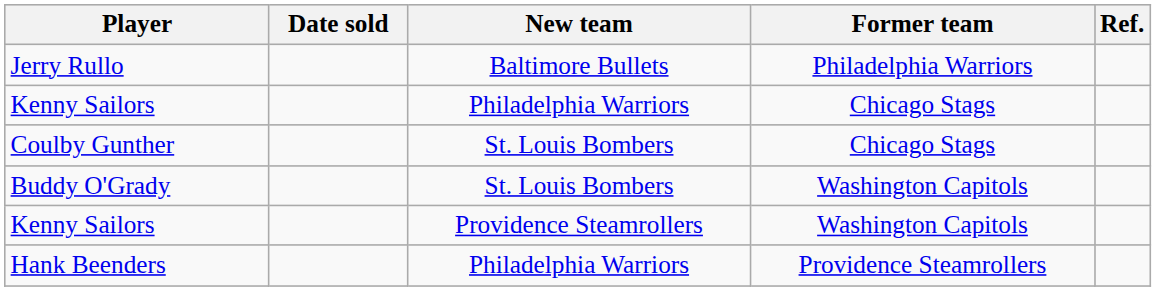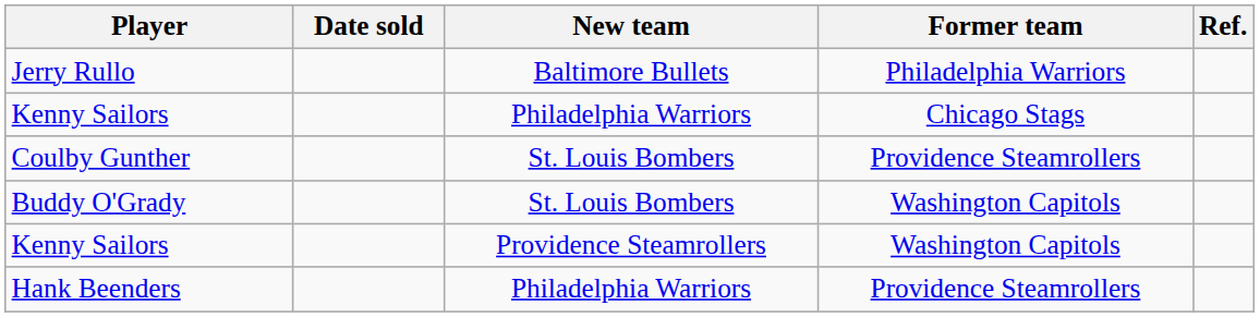Coulby Gunther | Former team: Chicago Stags -> Providence Steamrollers
